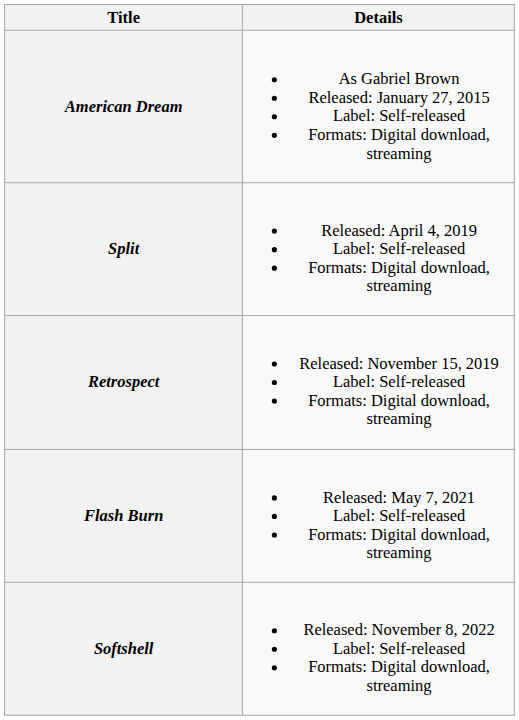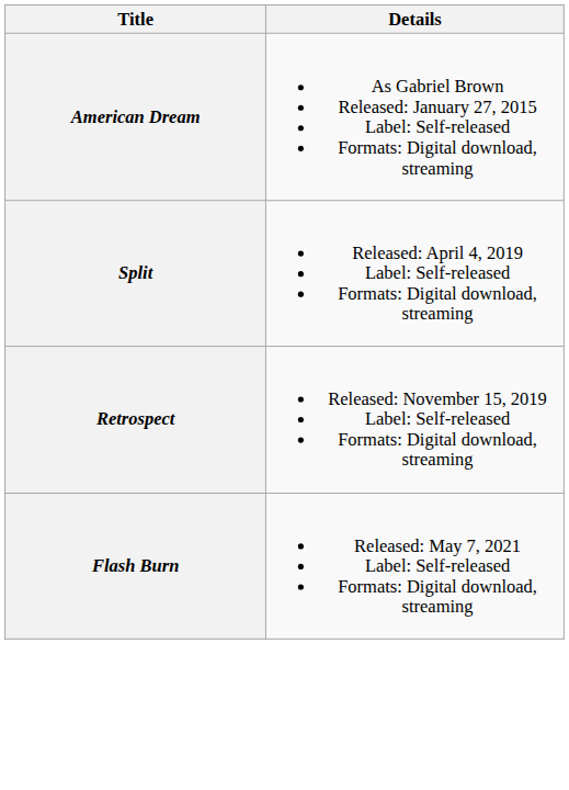- row: Softshell | Released: November 8, 2022 Label: Self-released Formats: Digital download, streaming
